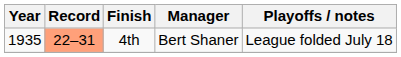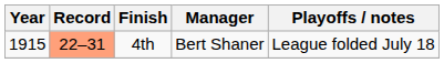4th | Year: 1935 -> 1915
